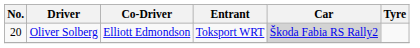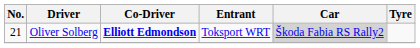Oliver Solberg | No.: 20 -> 21
Oliver Solberg | Co-Driver: normal -> bold
